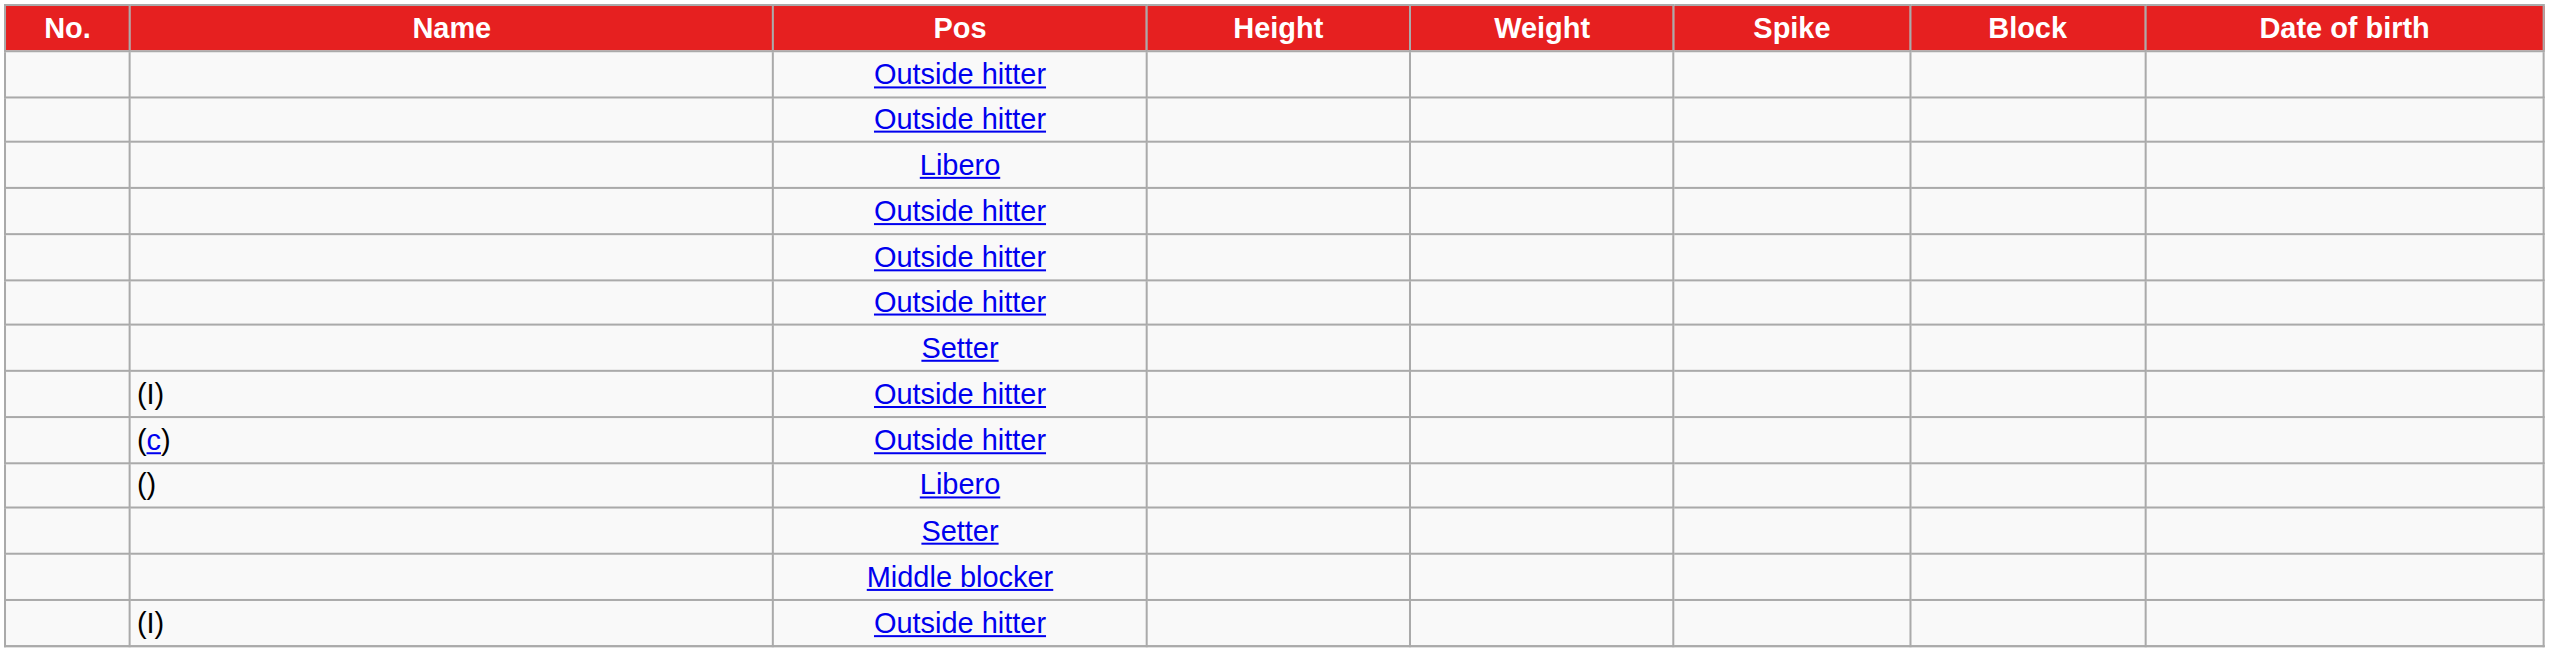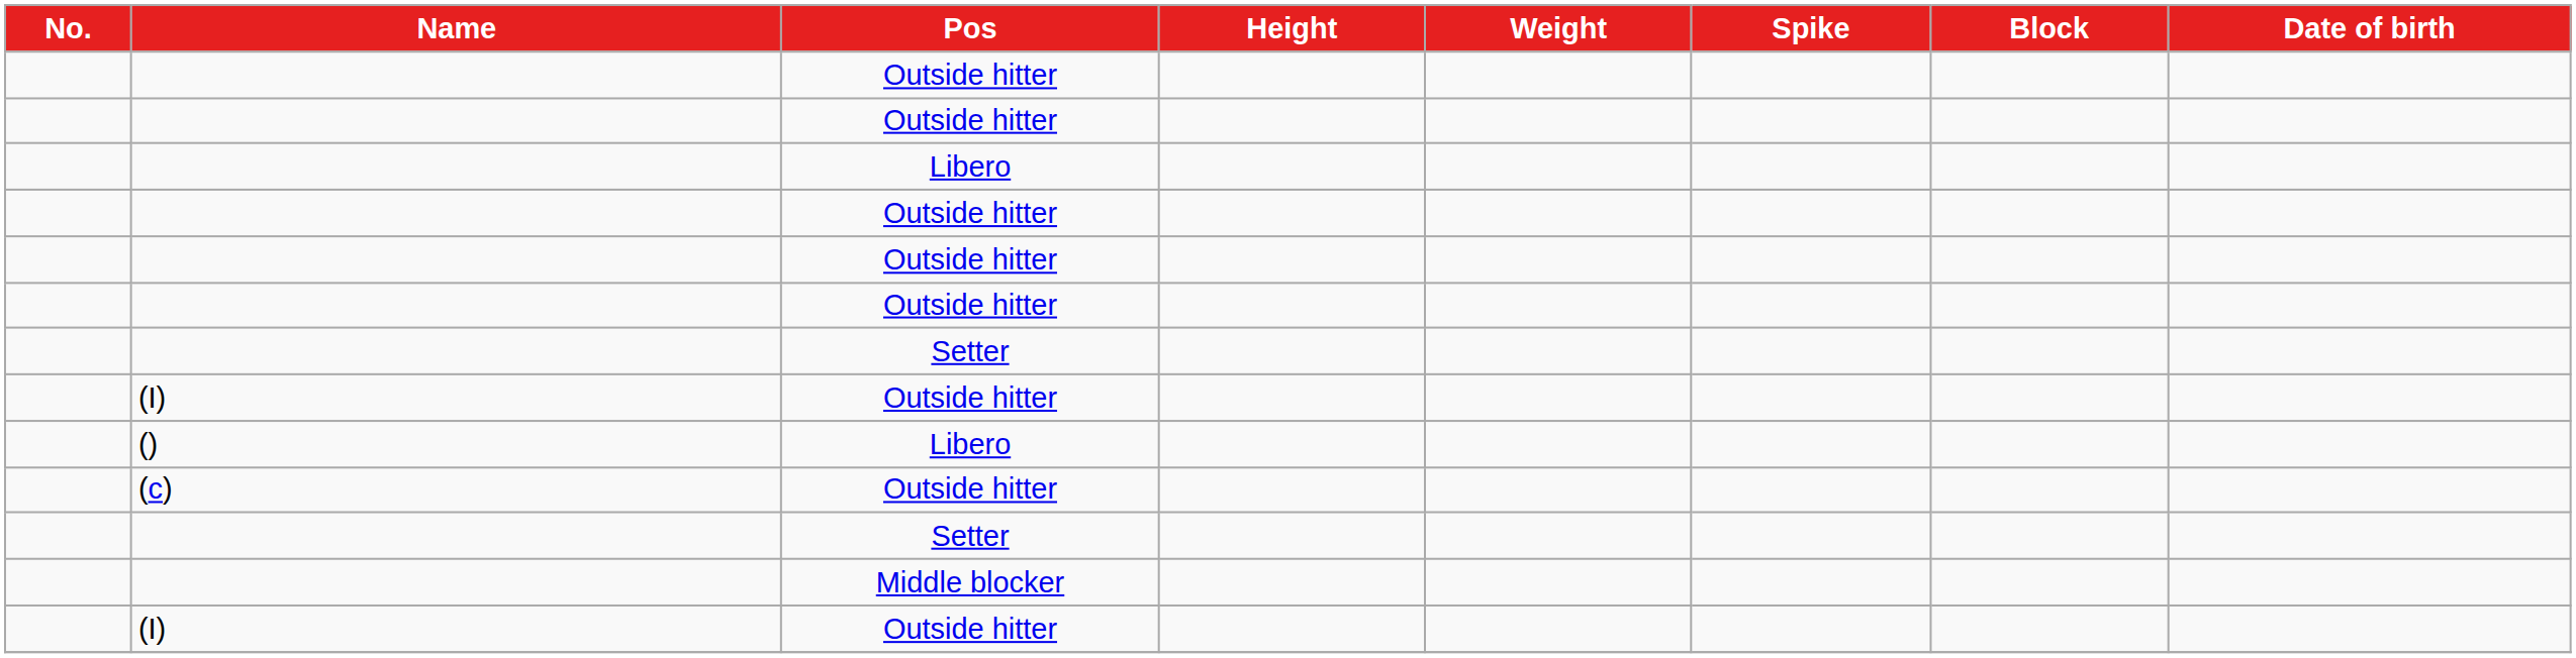rows swapped: () <-> (c)
